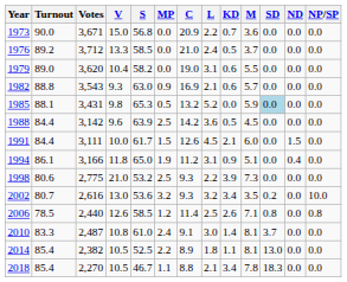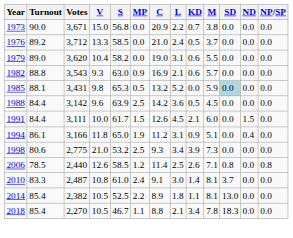1973 | M: 3.6 -> 3.8
1998 | L: 2.2 -> 3.4
- row: 2002 | 80.7 | 2,616 | 13.0 | 53.6 | 3.2 | 9.3 | 3.2 | 3.4 | 3.5 | 0.2 | 0.0 | 10.0
